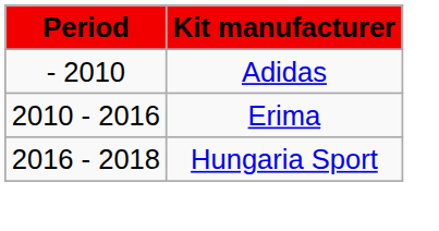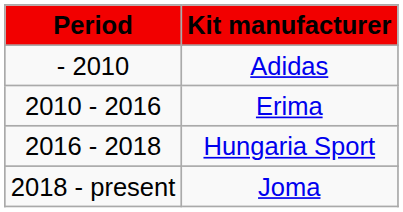+ row: 2018 - present | Joma
